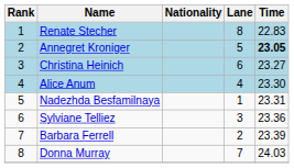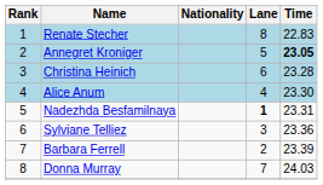Christina Heinich | Time: 23.27 -> 23.28
Nadezhda Besfamilnaya | Lane: normal -> bold
